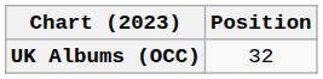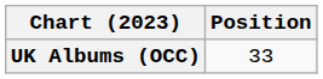UK Albums (OCC) | Position: 32 -> 33
